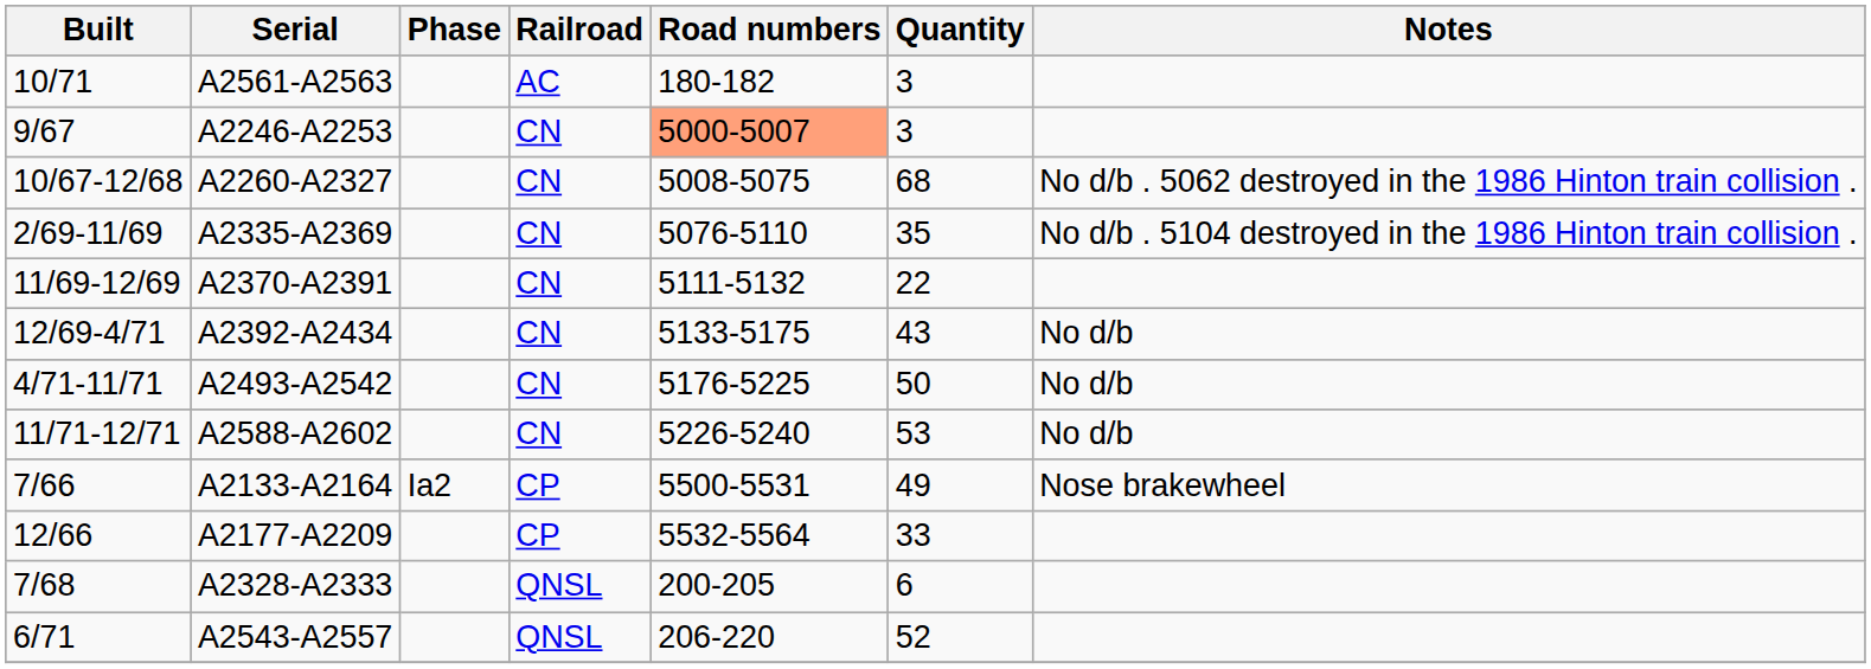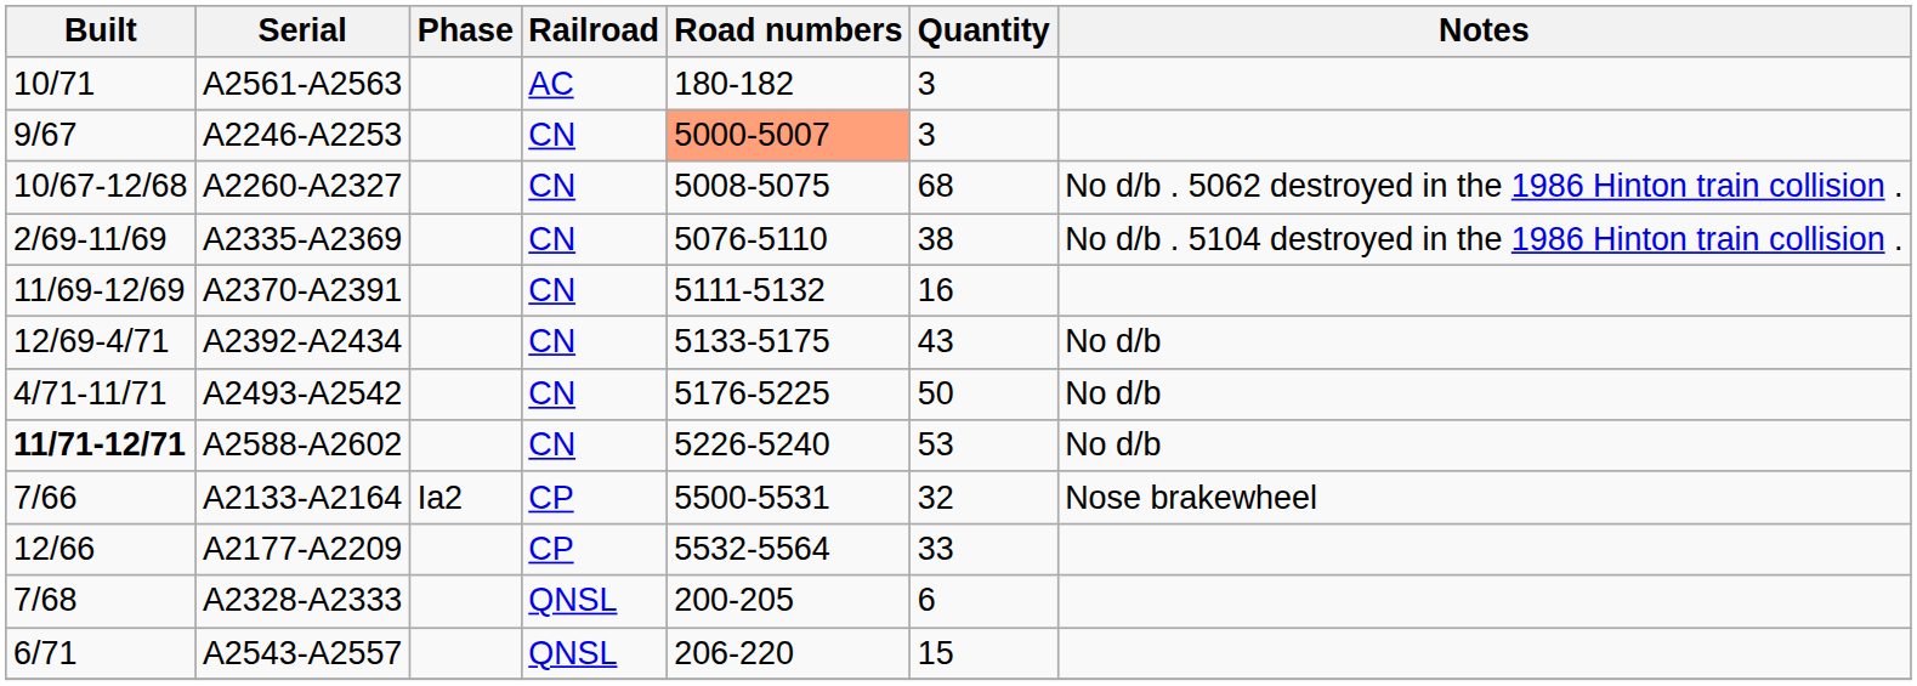A2335-A2369 | Quantity: 35 -> 38
A2370-A2391 | Quantity: 22 -> 16
A2588-A2602 | Built: normal -> bold
A2133-A2164 | Quantity: 49 -> 32
A2543-A2557 | Quantity: 52 -> 15
